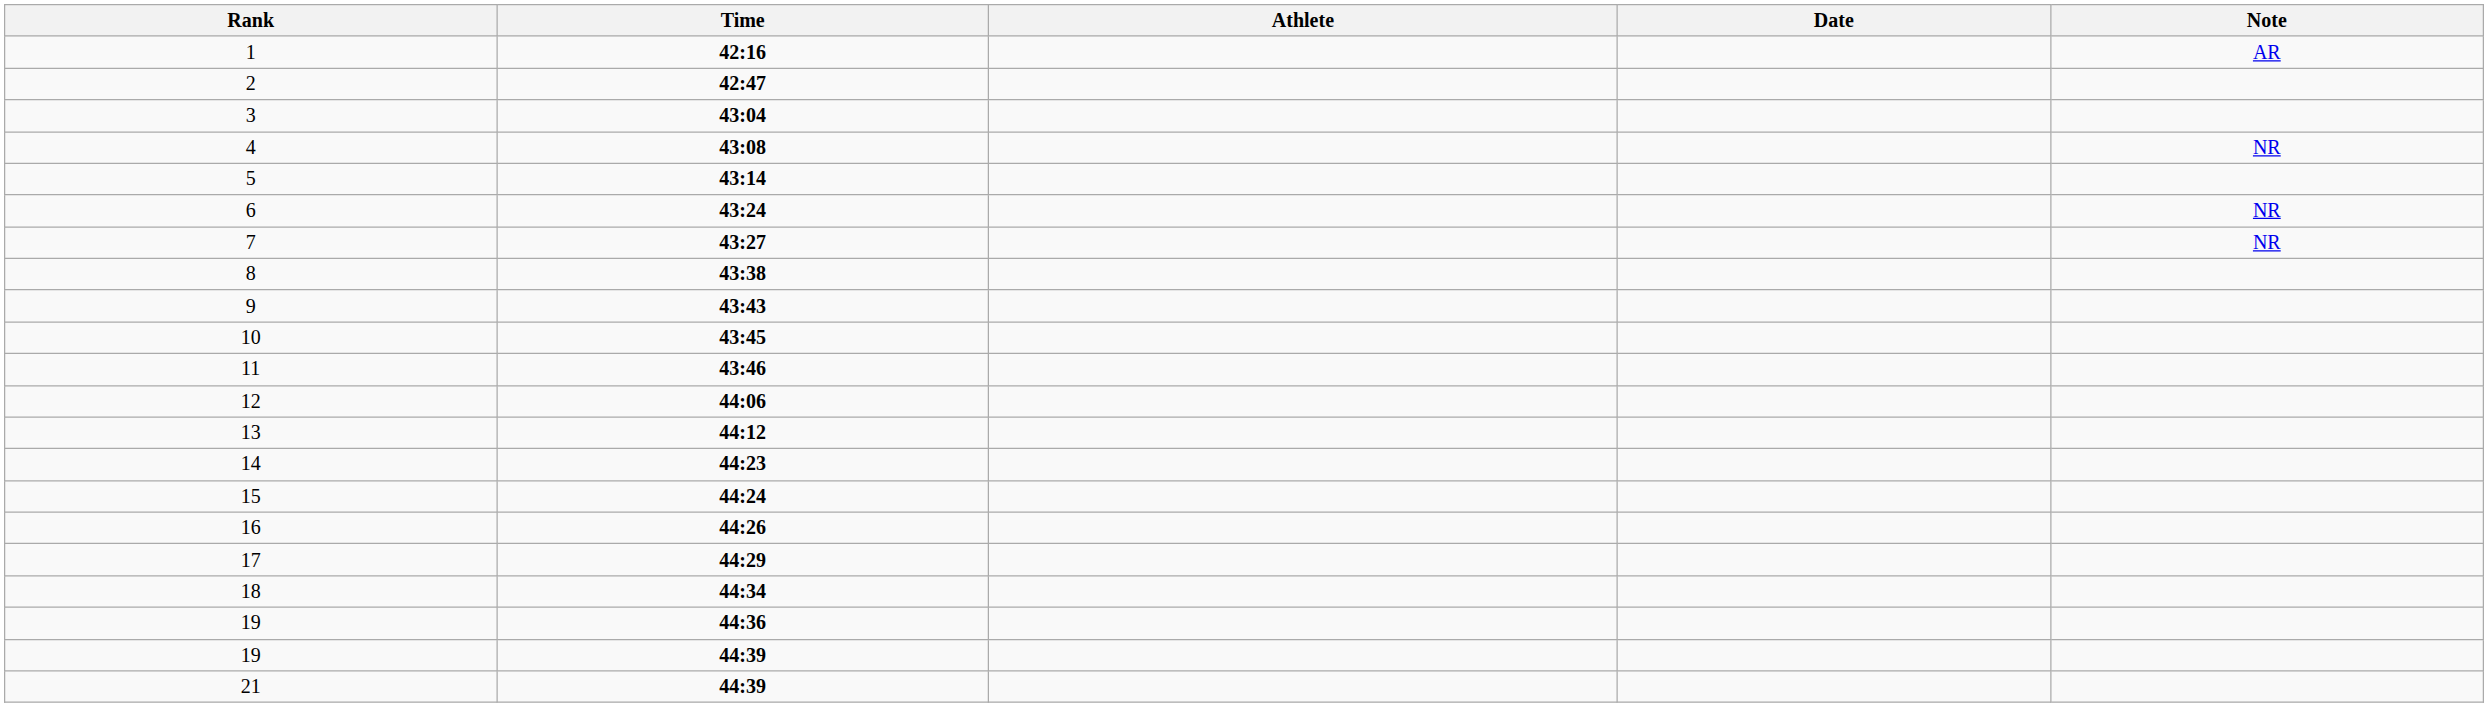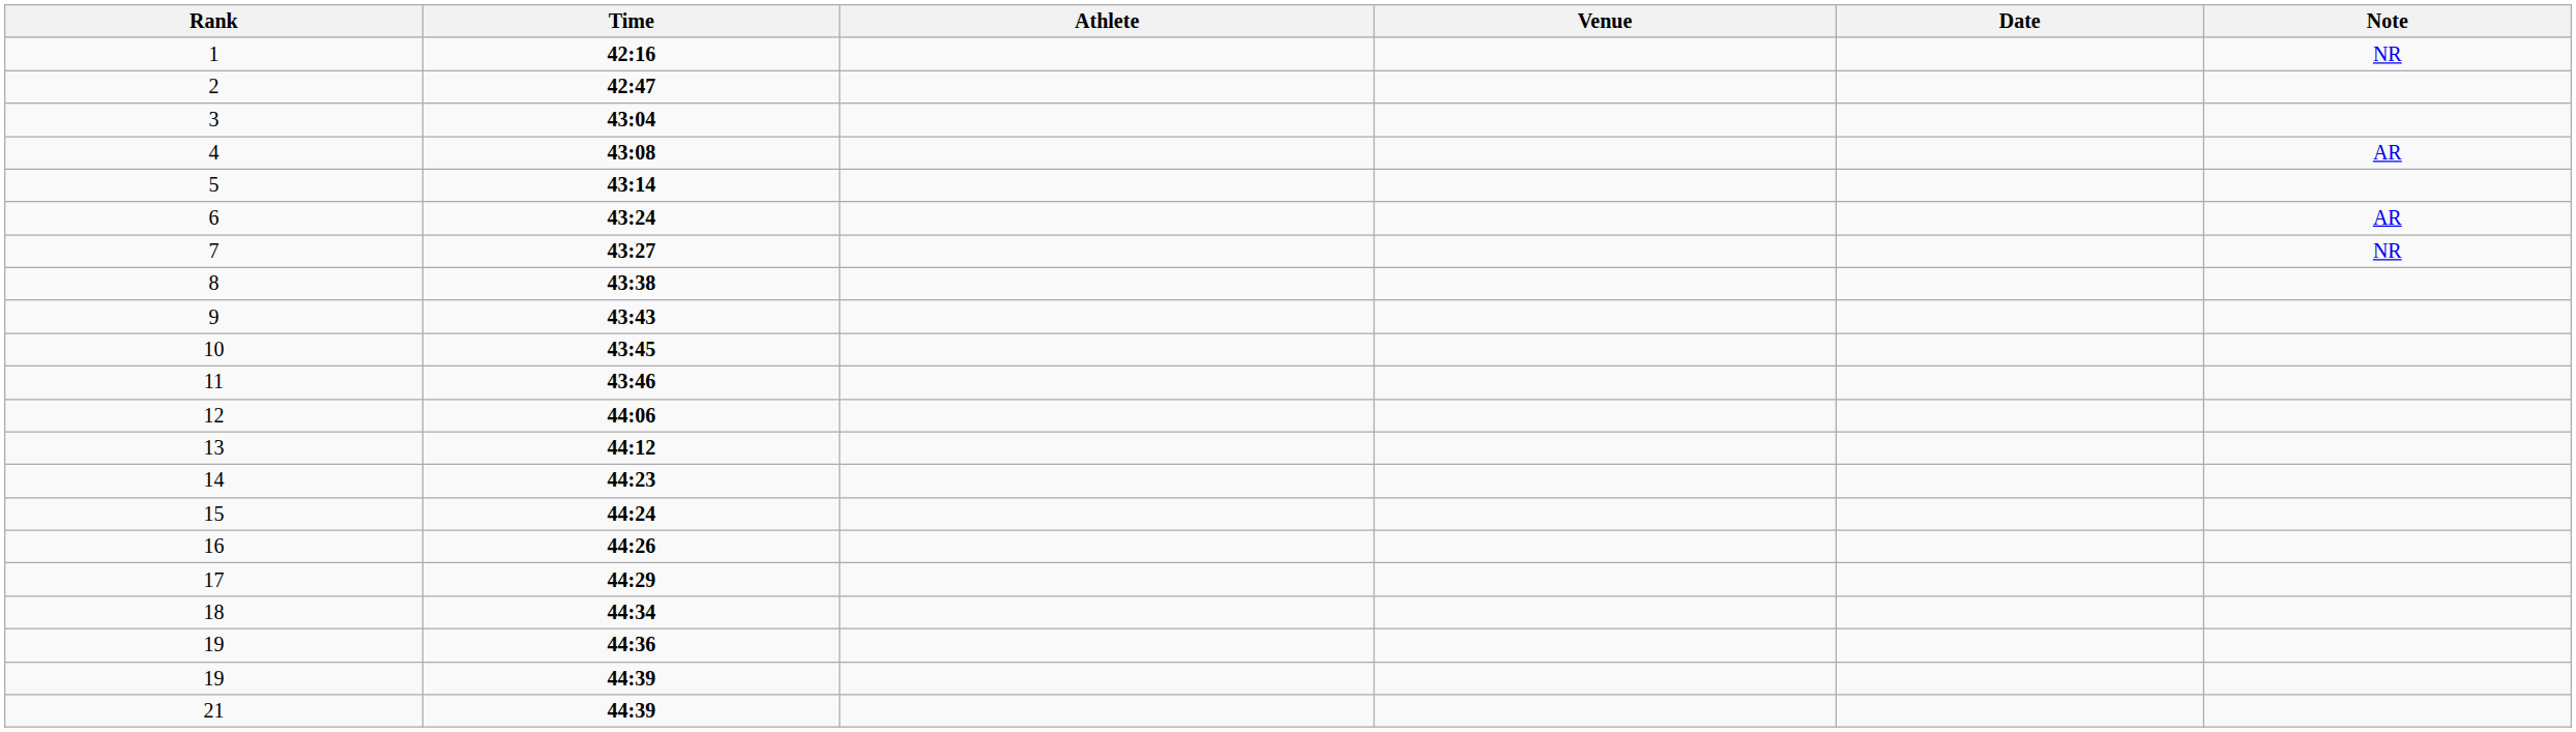+ column: Venue
1 | Note: AR -> NR
4 | Note: NR -> AR
6 | Note: NR -> AR
